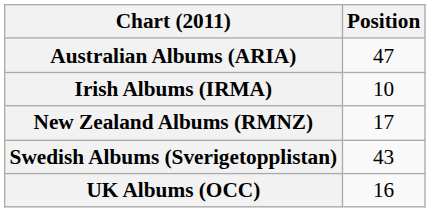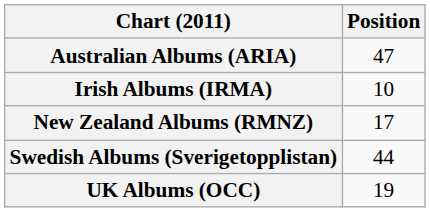Swedish Albums (Sverigetopplistan) | Position: 43 -> 44
UK Albums (OCC) | Position: 16 -> 19
